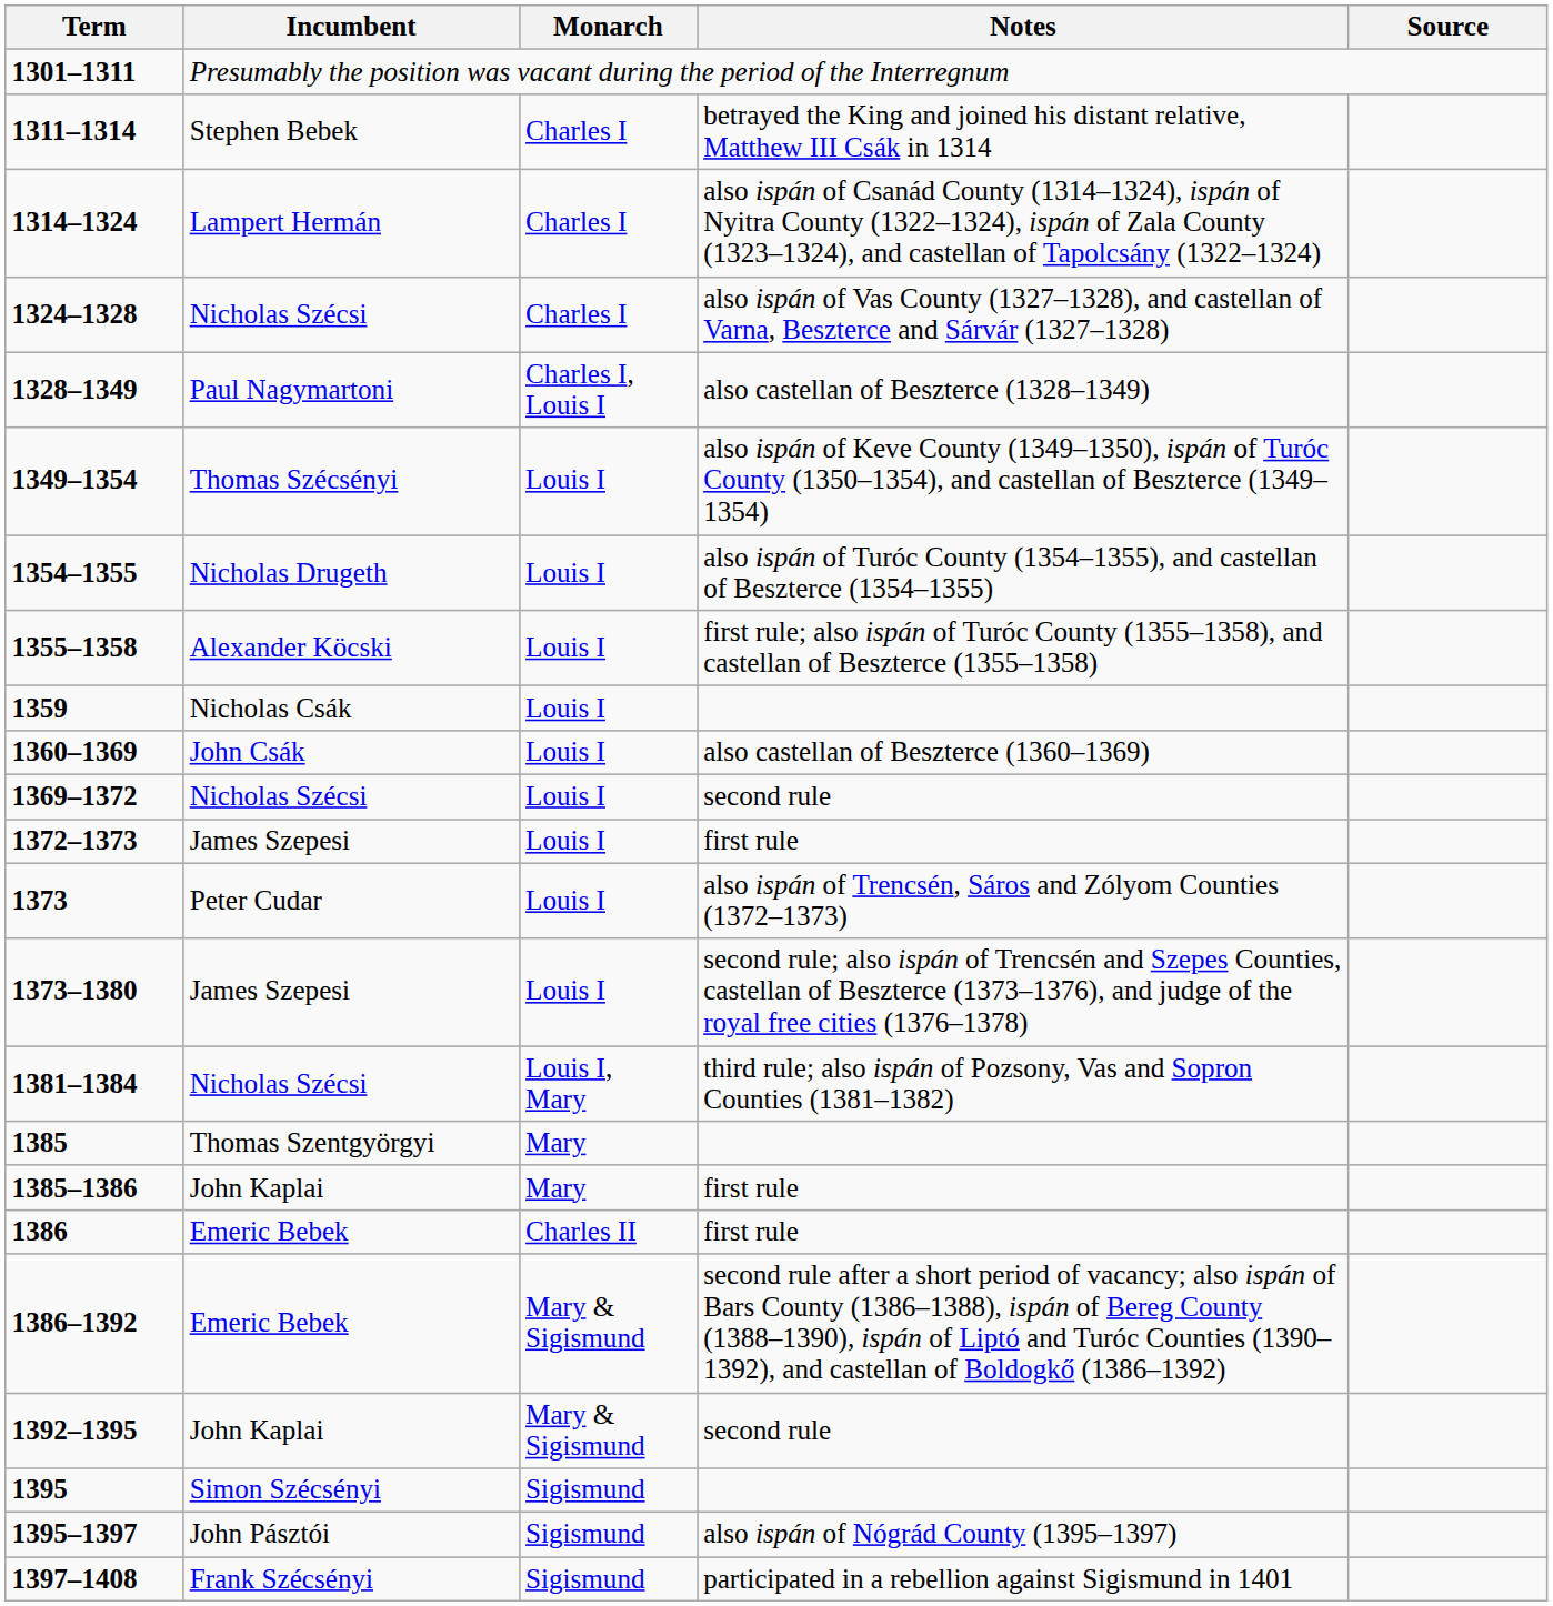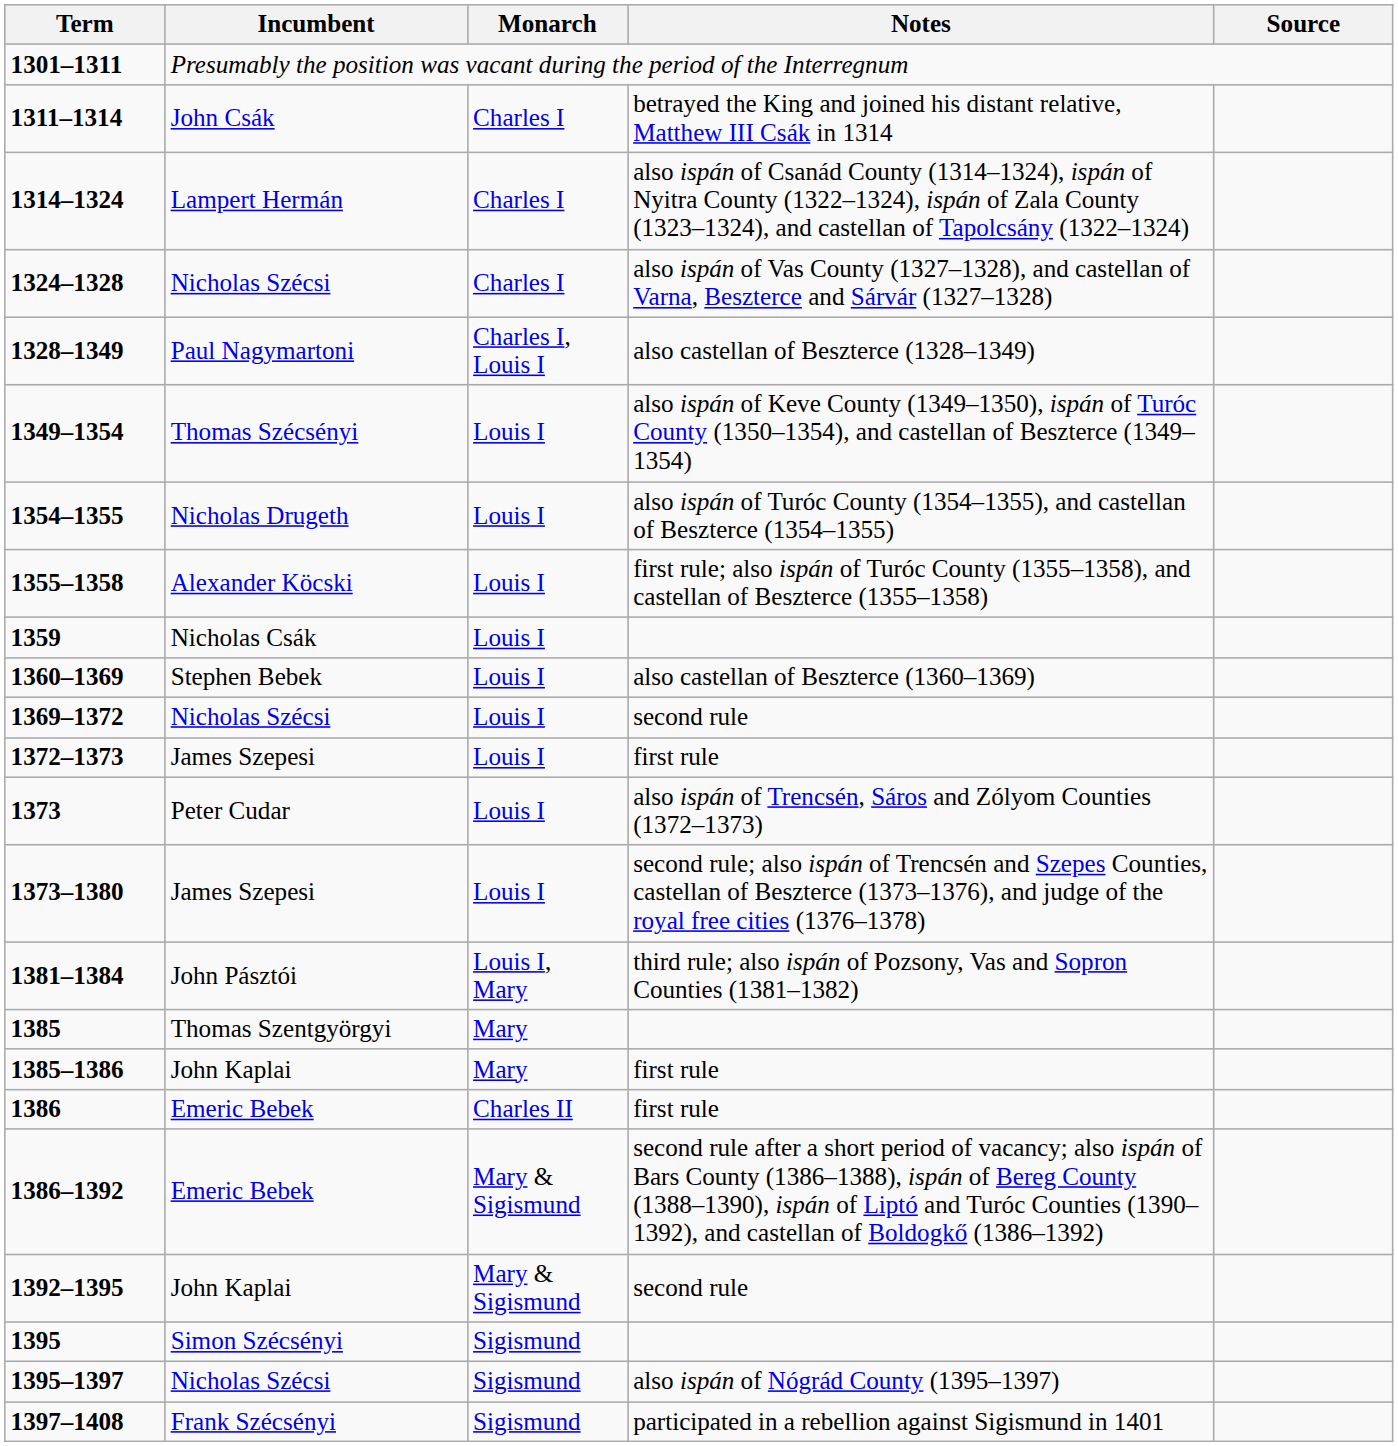1311–1314 | Incumbent: Stephen Bebek -> John Csák
1360–1369 | Incumbent: John Csák -> Stephen Bebek
1381–1384 | Incumbent: Nicholas Szécsi -> John Pásztói
1395–1397 | Incumbent: John Pásztói -> Nicholas Szécsi
